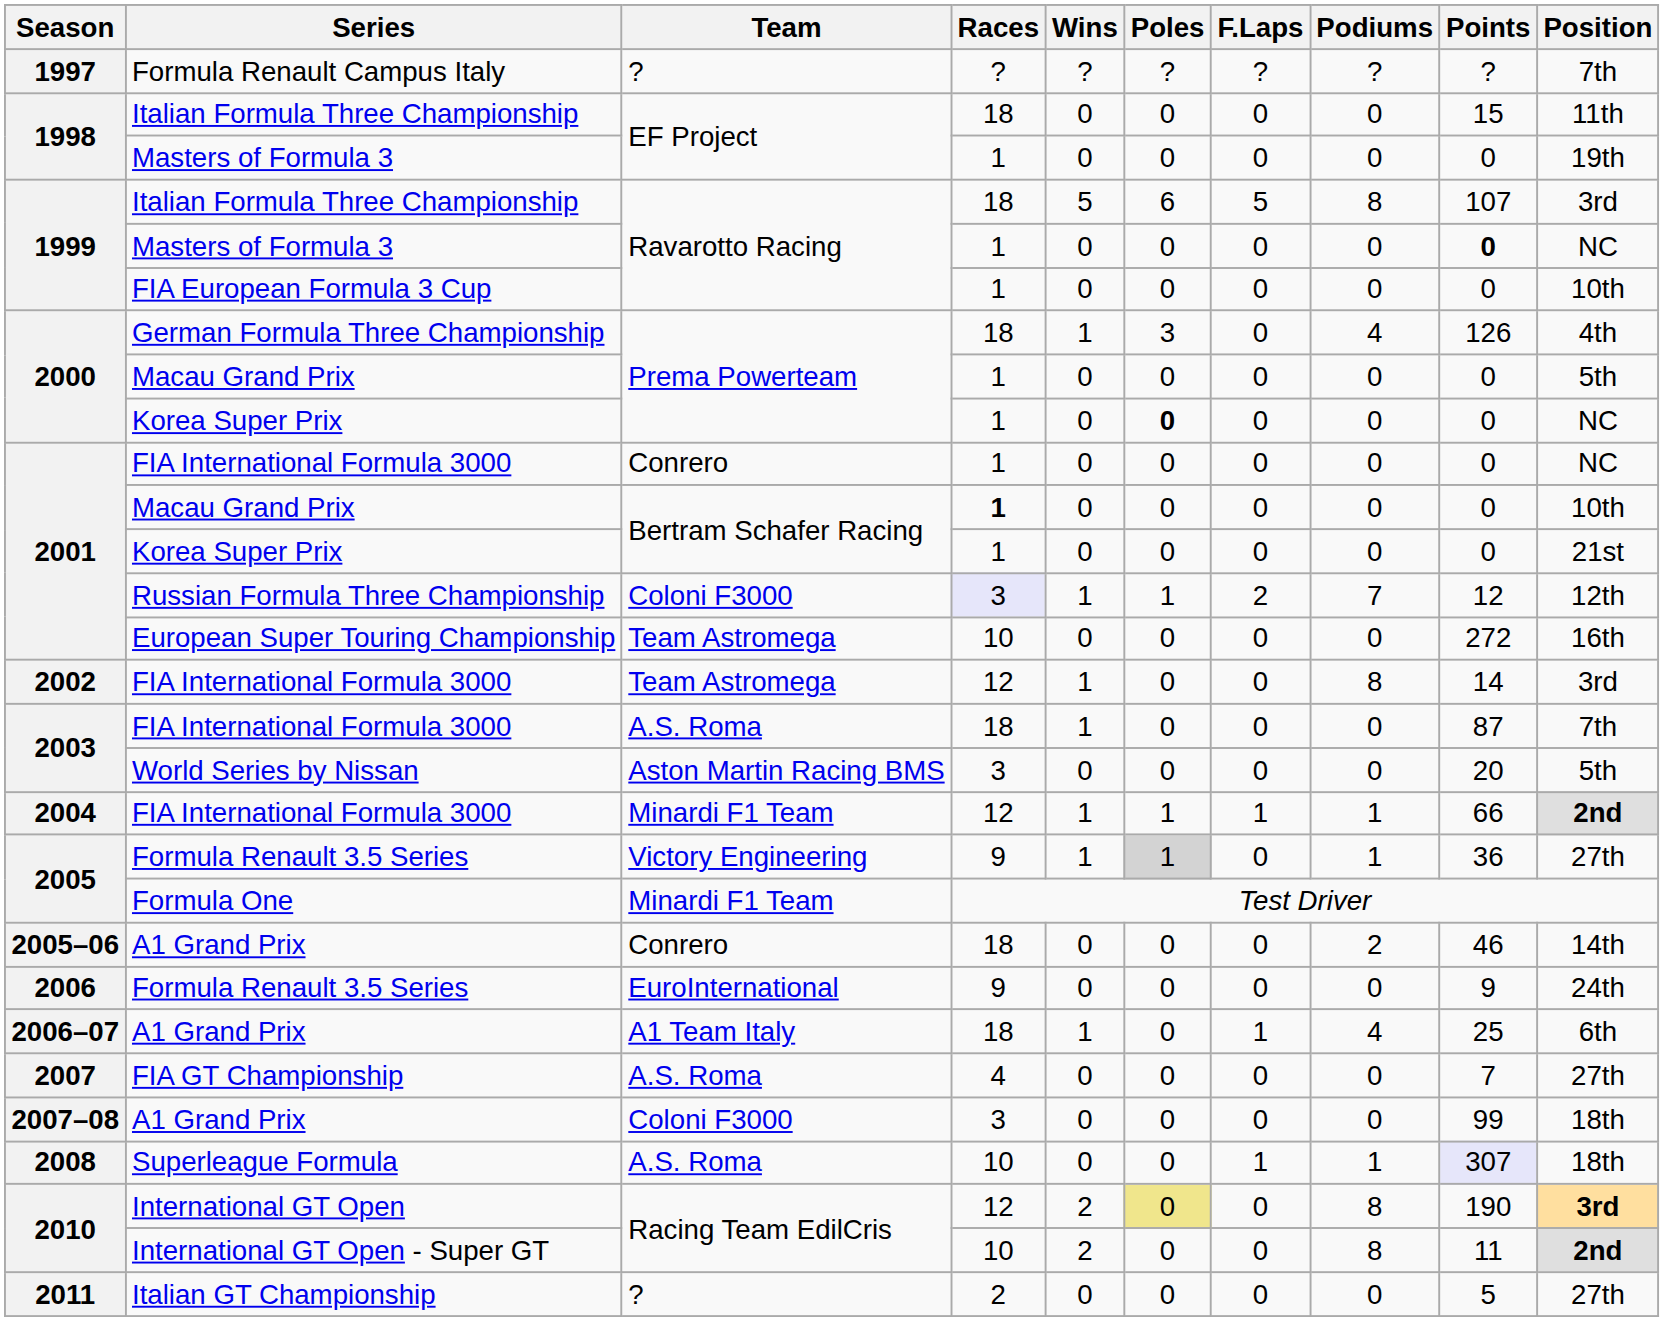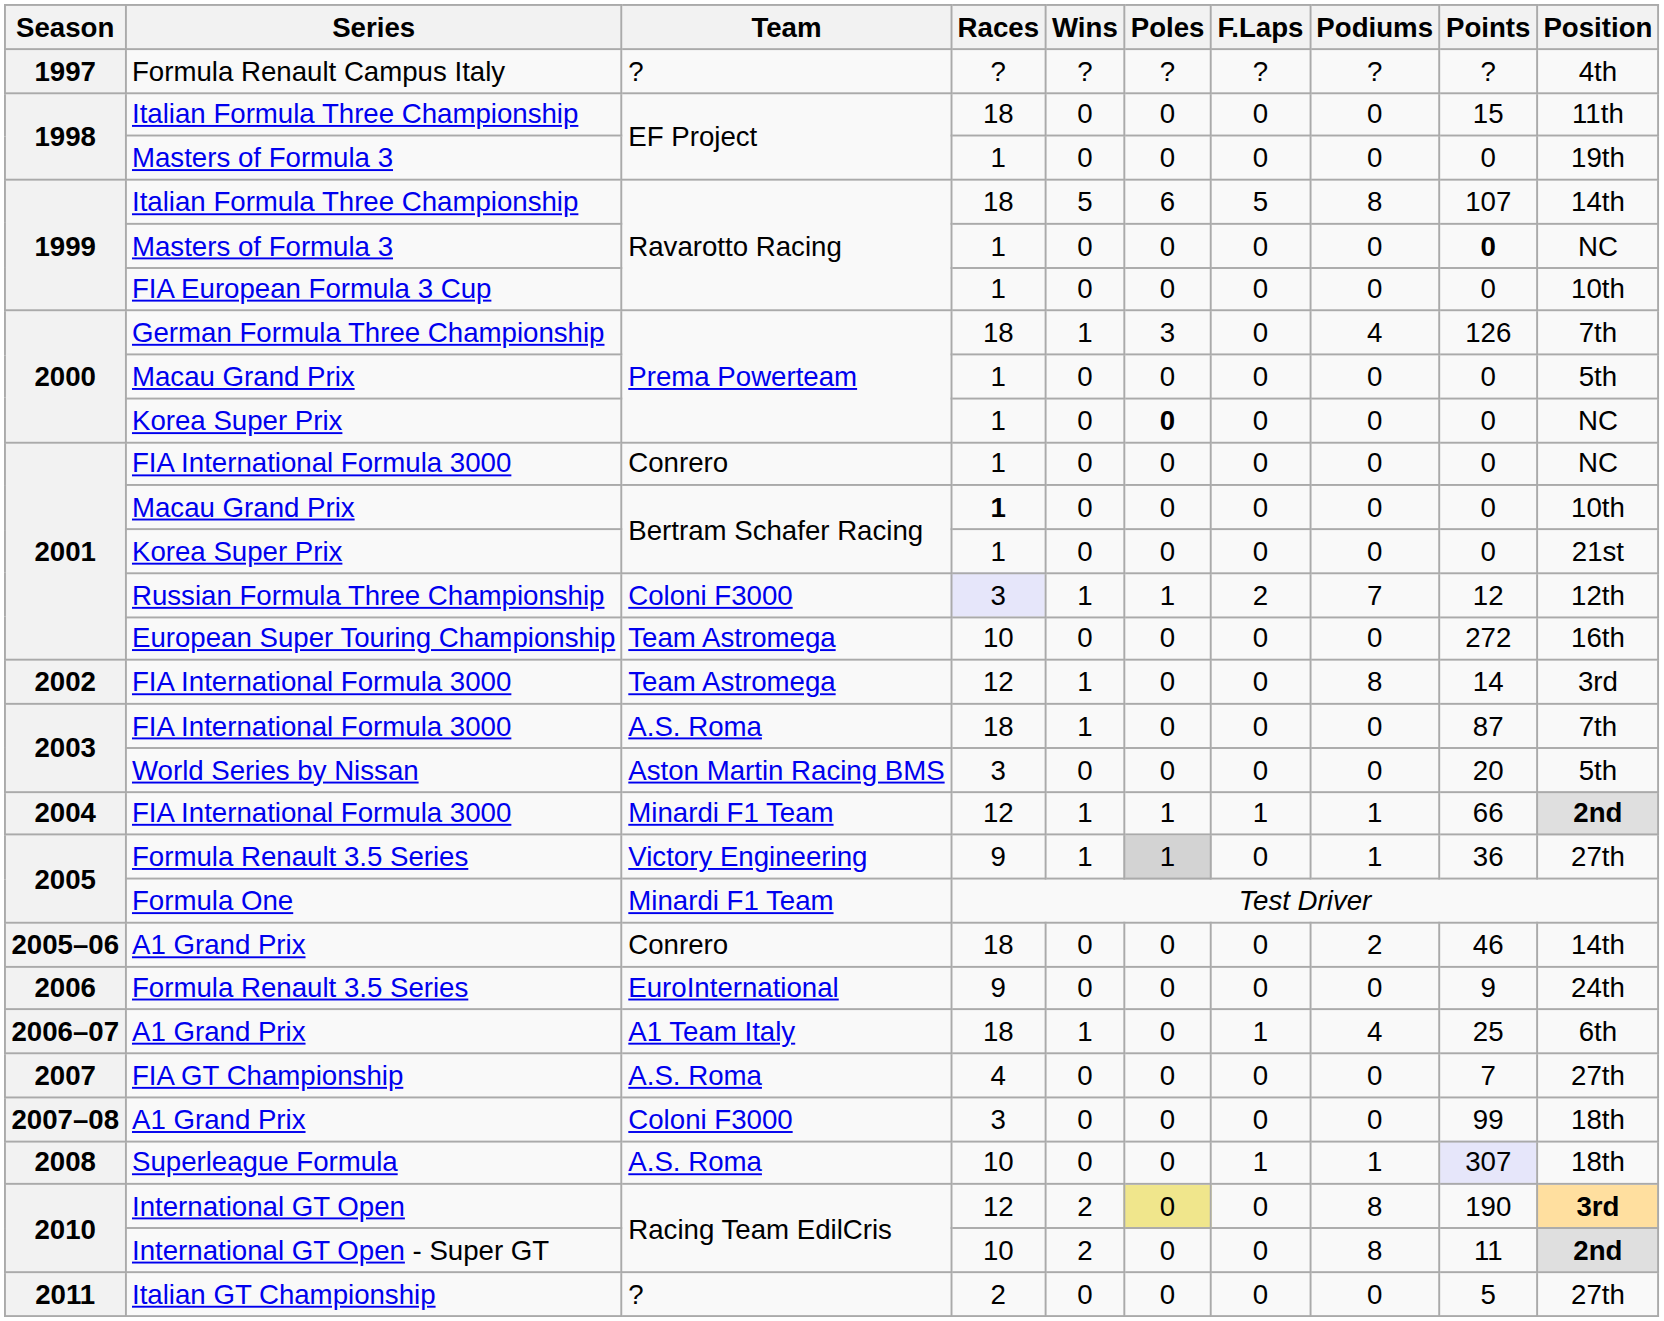Formula Renault Campus Italy | Position: 7th -> 4th
1999 / Italian Formula Three Championship | Position: 3rd -> 14th
German Formula Three Championship | Position: 4th -> 7th
